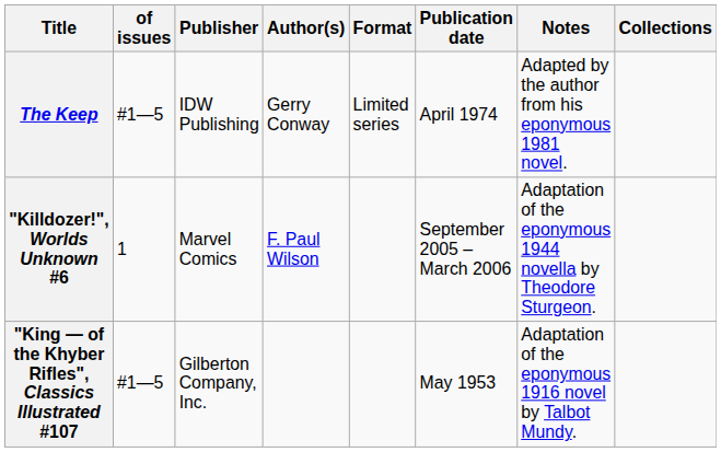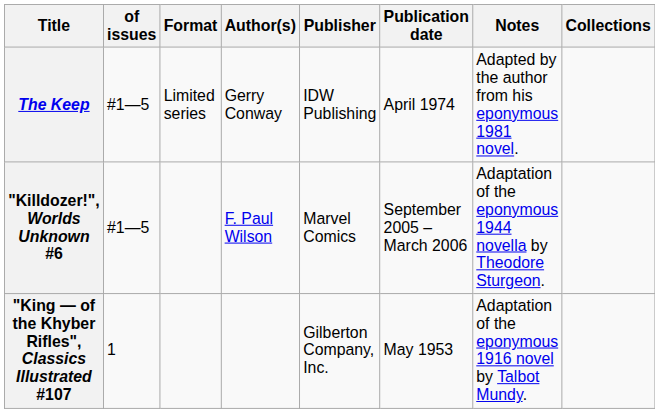columns swapped: Format <-> Publisher
"Killdozer!", Worlds Unknown #6 | of issues: 1 -> #1—5
"King — of the Khyber Rifles", Classics Illustrated #107 | of issues: #1—5 -> 1
